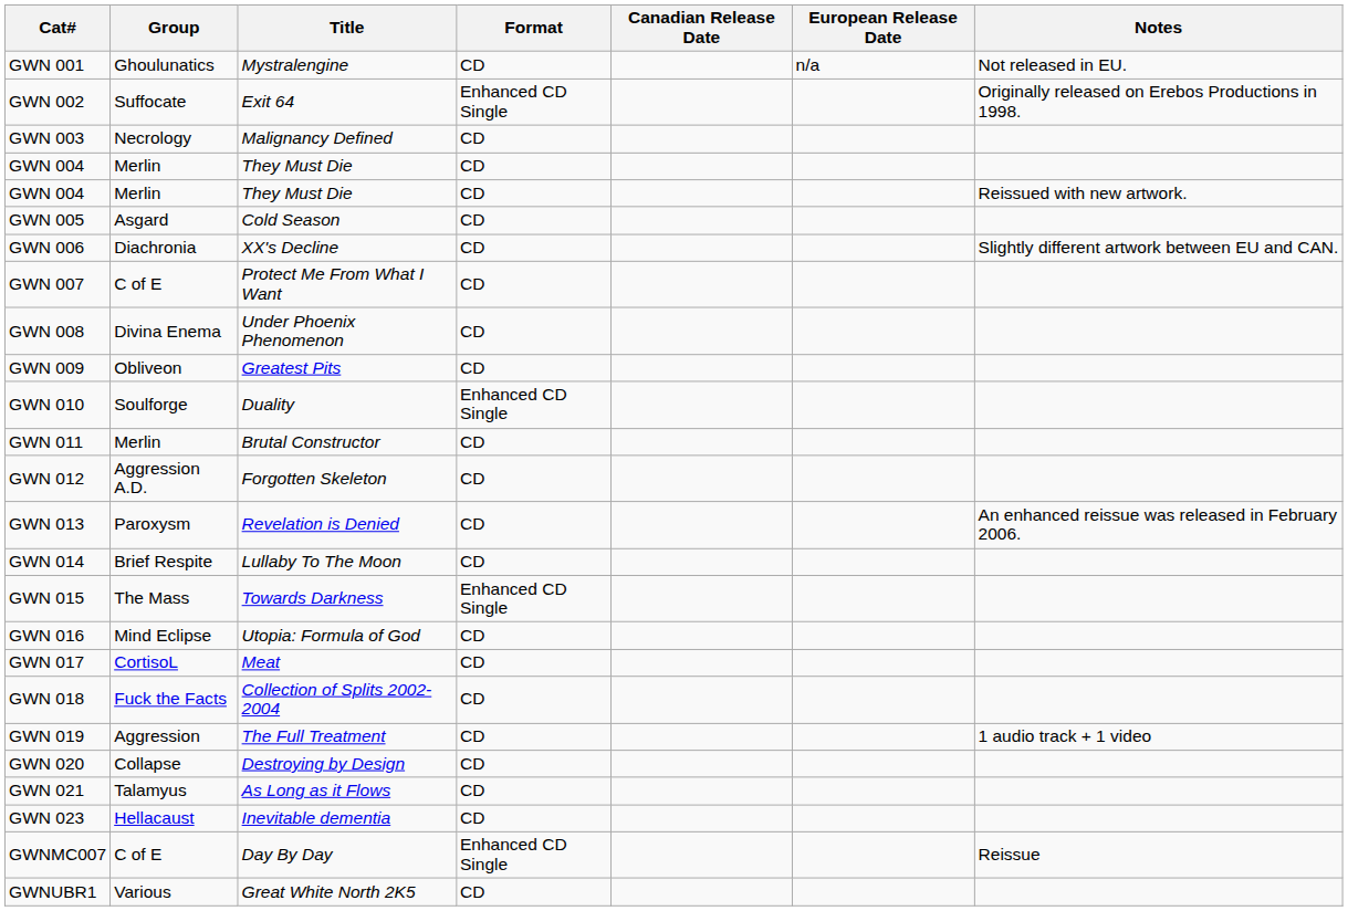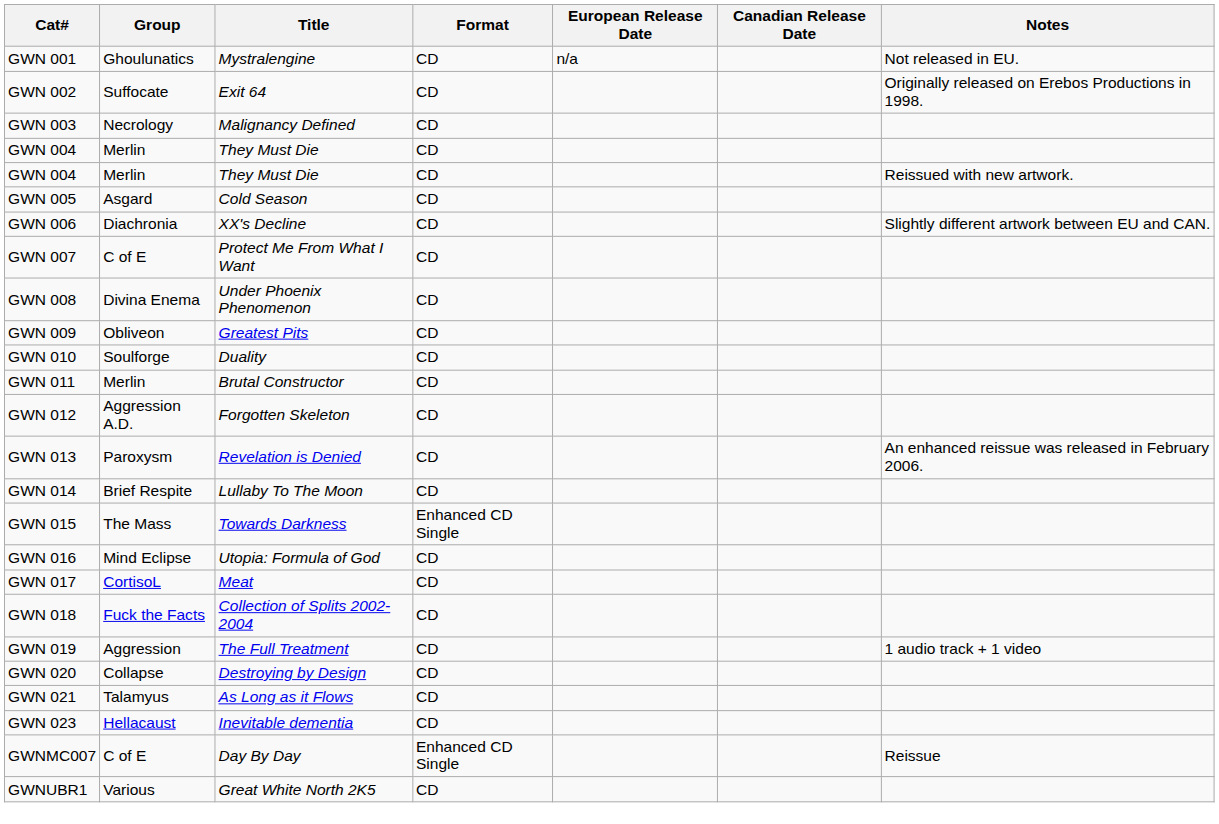columns swapped: Canadian Release Date <-> European Release Date
GWN 002 | Format: Enhanced CD Single -> CD
GWN 010 | Format: Enhanced CD Single -> CD
